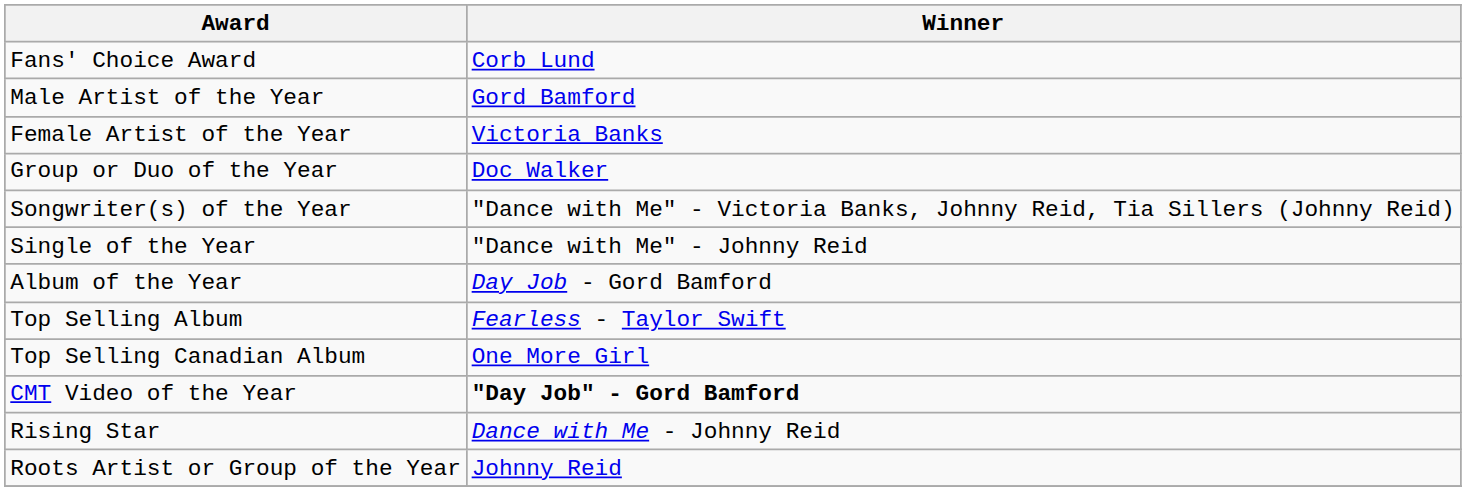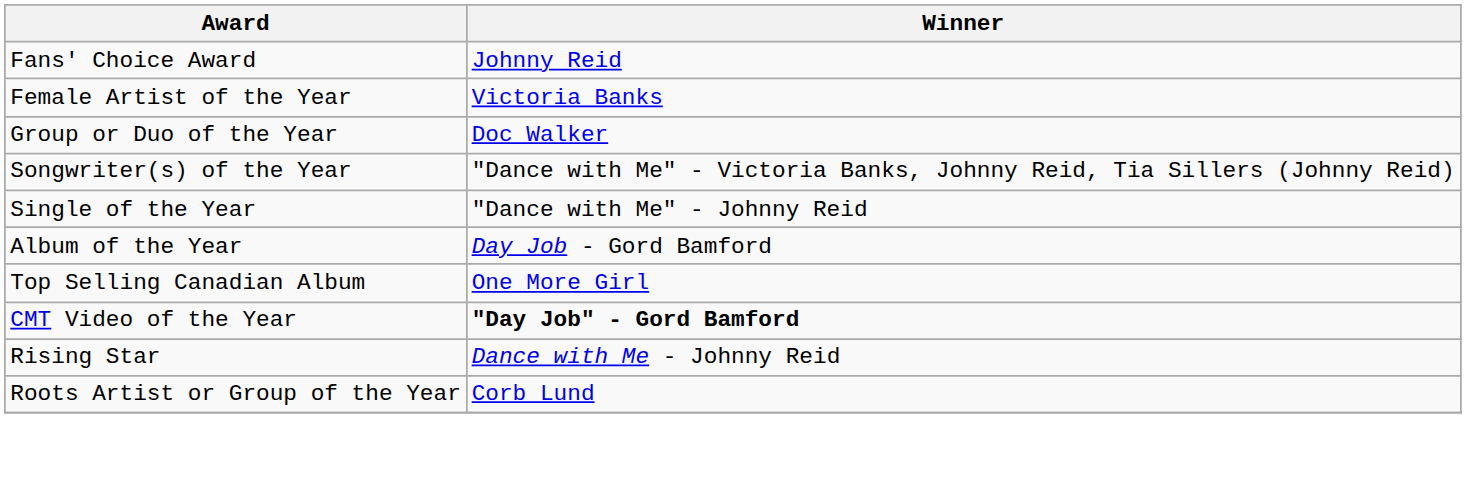Fans' Choice Award | Winner: Corb Lund -> Johnny Reid
- row: Male Artist of the Year | Gord Bamford
- row: Top Selling Album | Fearless - Taylor Swift
Roots Artist or Group of the Year | Winner: Johnny Reid -> Corb Lund
